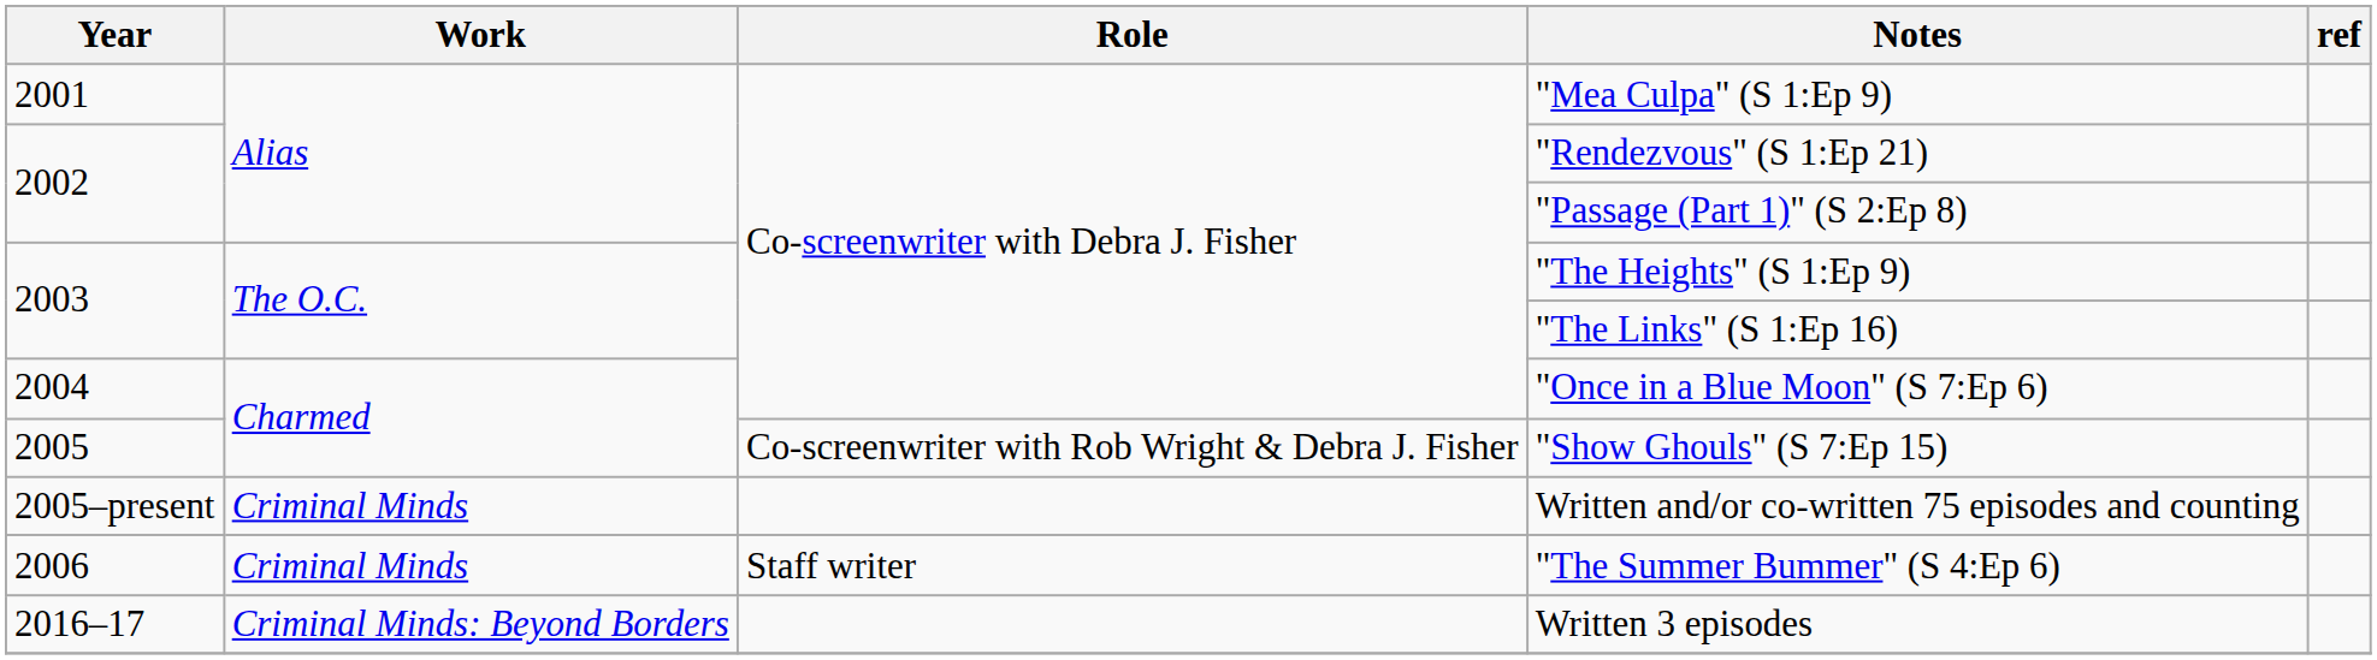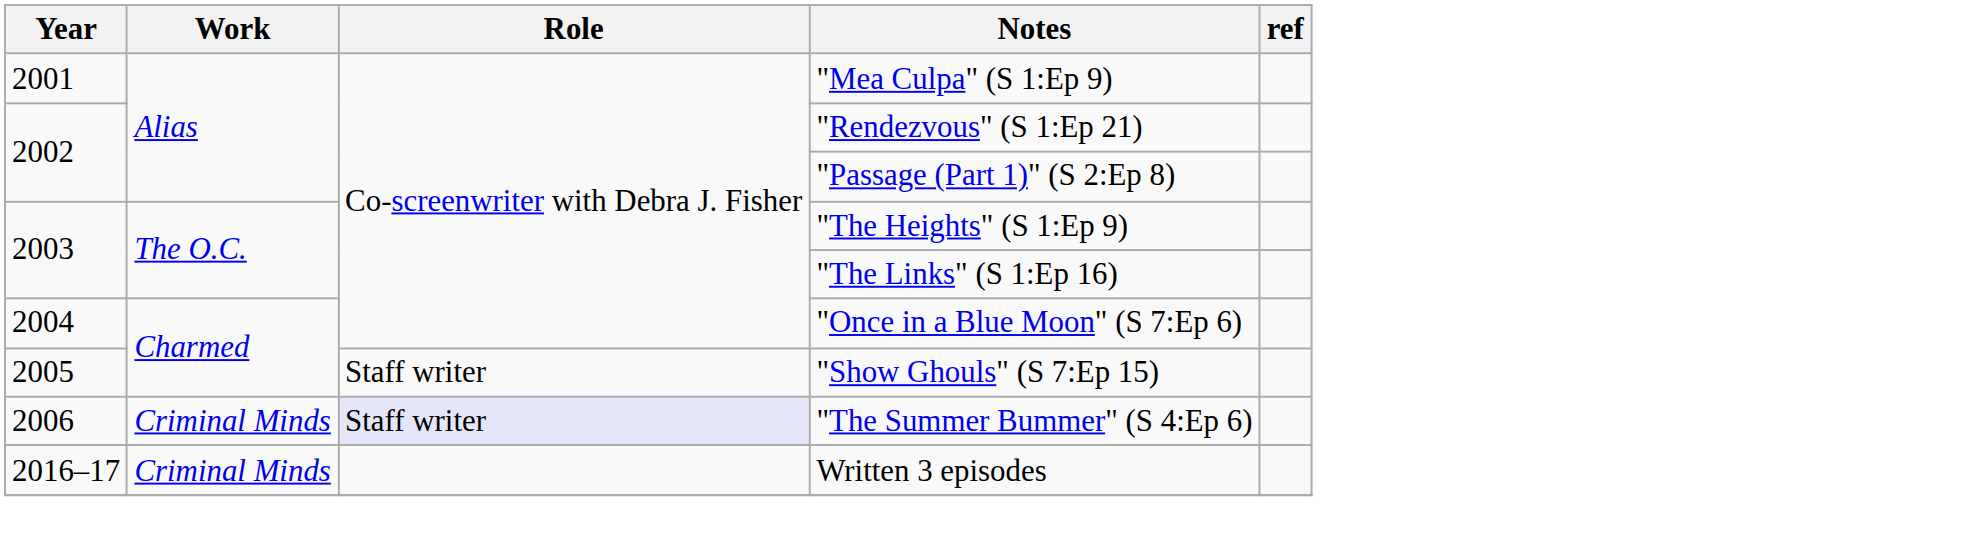"Show Ghouls" (S 7:Ep 15) | Role: Co-screenwriter with Rob Wright & Debra J. Fisher -> Staff writer
- row: 2005–present | Criminal Minds | Written and/or co-written 75 episodes and counting
"The Summer Bummer" (S 4:Ep 6) | Role: no background -> lavender background
Written 3 episodes | Work: Criminal Minds: Beyond Borders -> Criminal Minds
